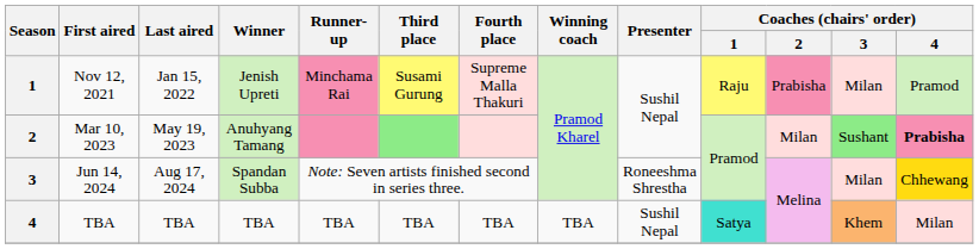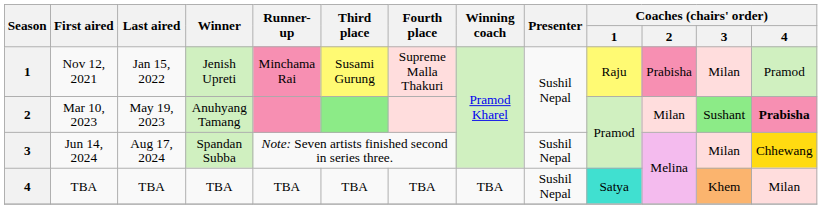Jun 14, 2024 | Presenter: Roneeshma Shrestha -> Sushil Nepal
